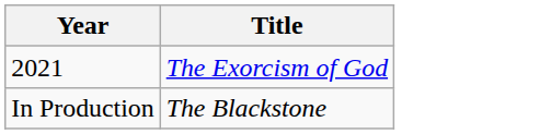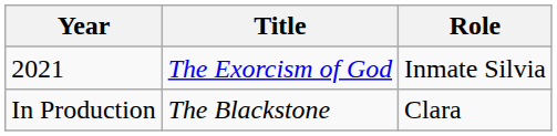+ column: Role | Inmate Silvia | Clara
